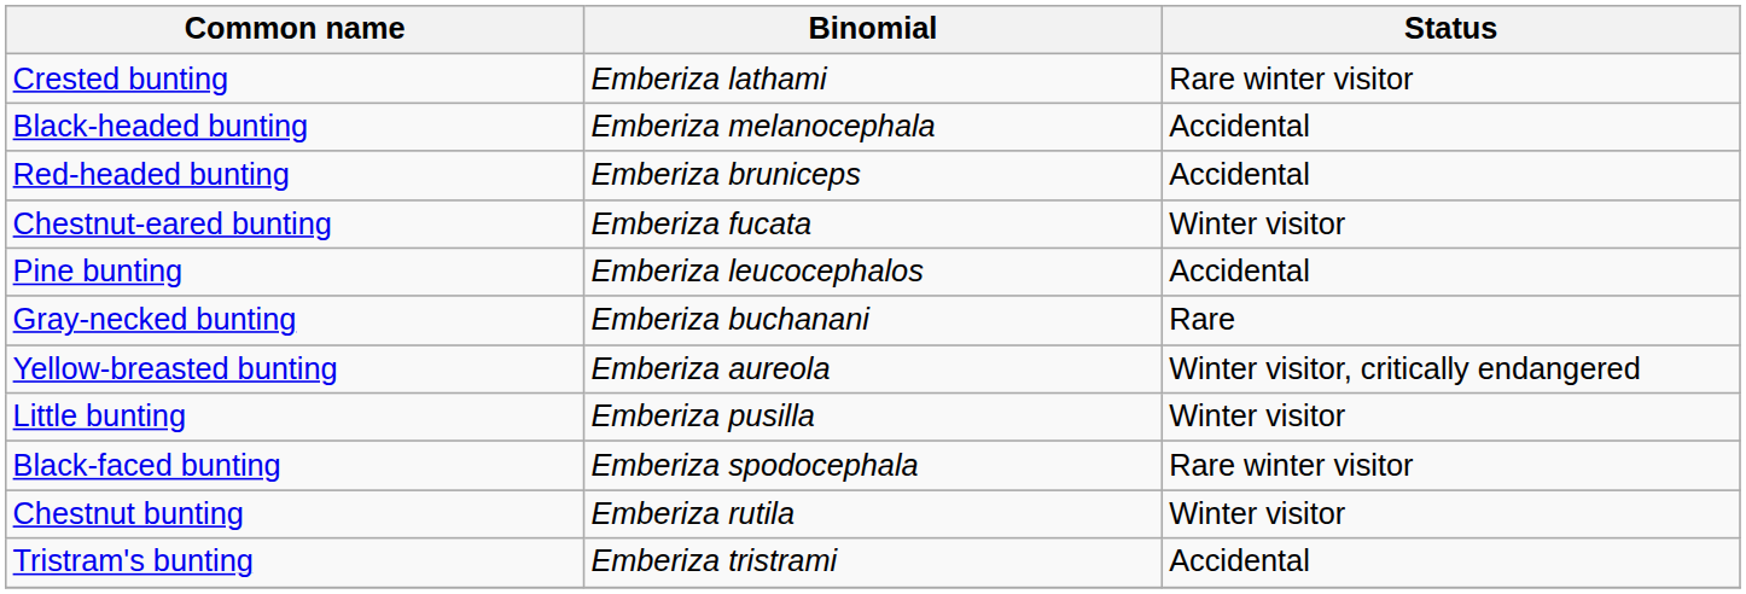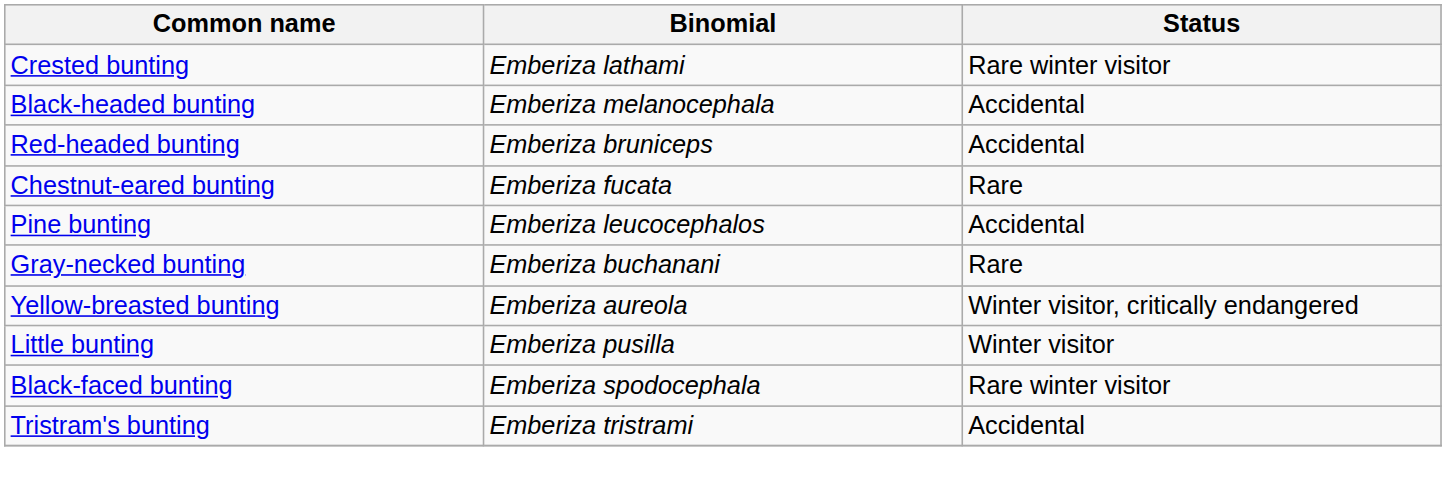Chestnut-eared bunting | Status: Winter visitor -> Rare
- row: Chestnut bunting | Emberiza rutila | Winter visitor
